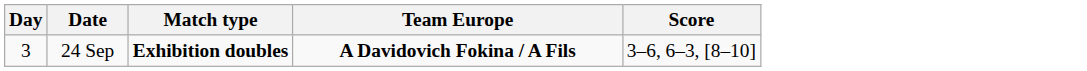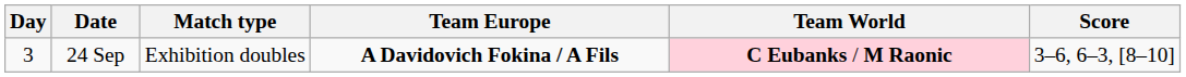+ column: Team World | C Eubanks / M Raonic
24 Sep | Match type: bold -> normal
